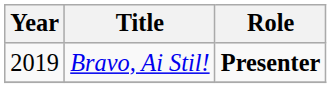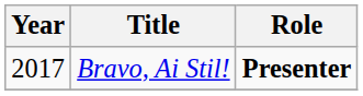Bravo, Ai Stil! | Year: 2019 -> 2017
